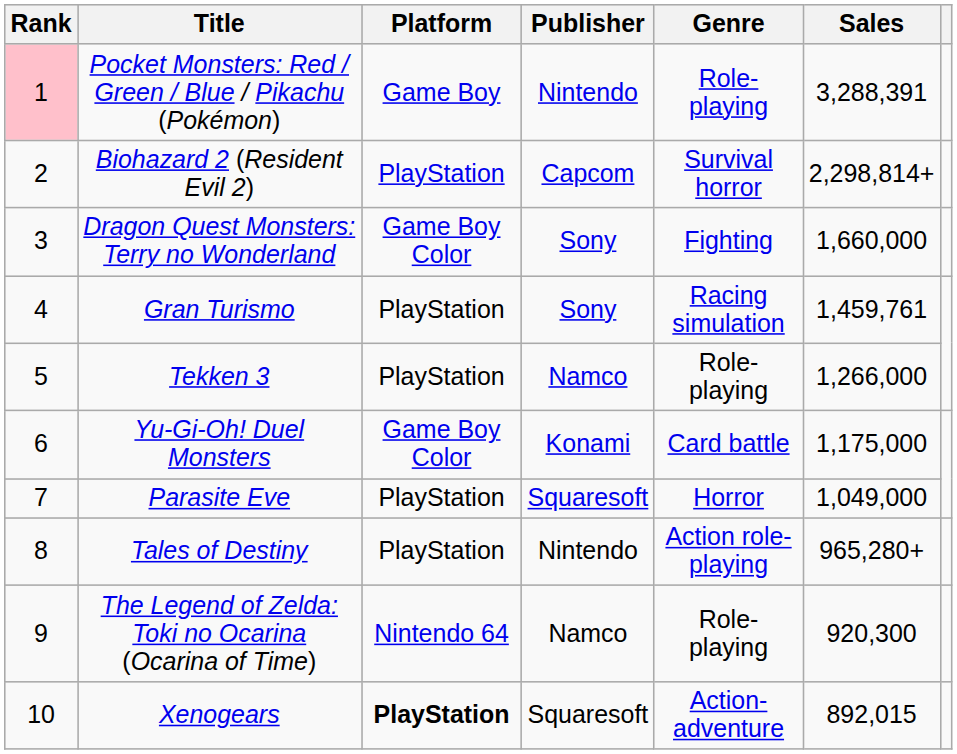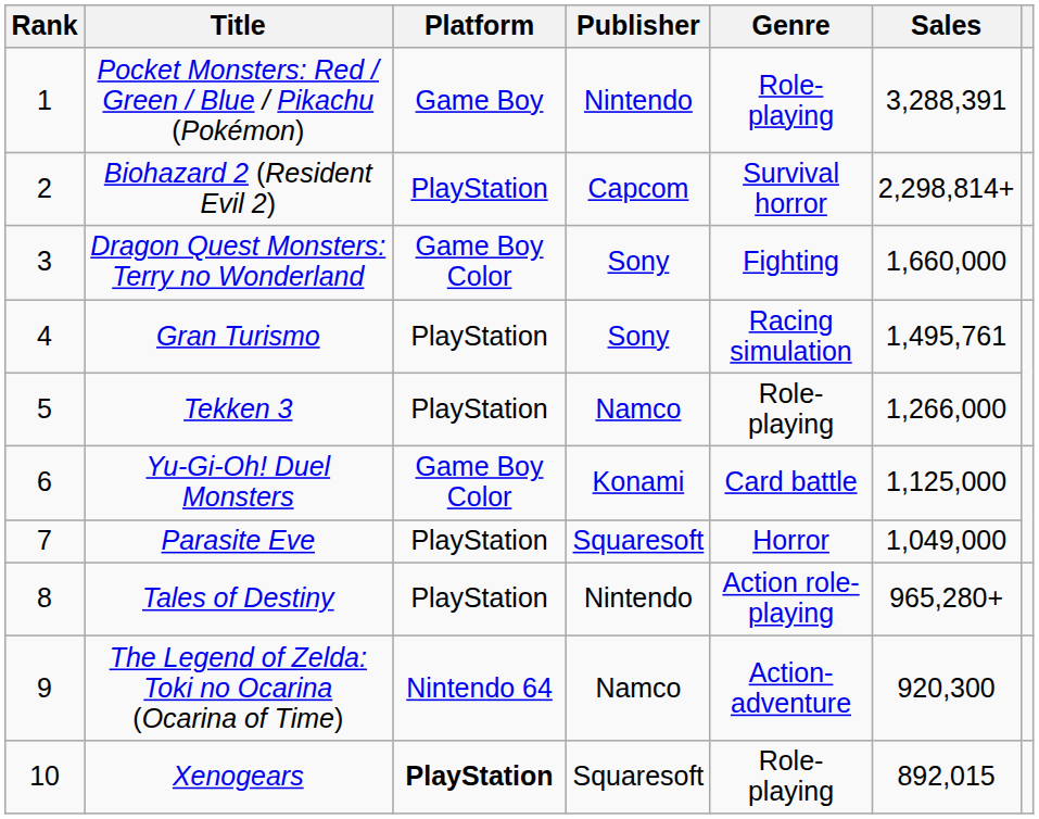Pocket Monsters: Red / Green / Blue / Pikachu (Pokémon) | Rank: pink background -> no background
Gran Turismo | Sales: 1,459,761 -> 1,495,761
Yu-Gi-Oh! Duel Monsters | Sales: 1,175,000 -> 1,125,000
The Legend of Zelda: Toki no Ocarina (Ocarina of Time) | Genre: Role-playing -> Action-adventure
Xenogears | Genre: Action-adventure -> Role-playing
